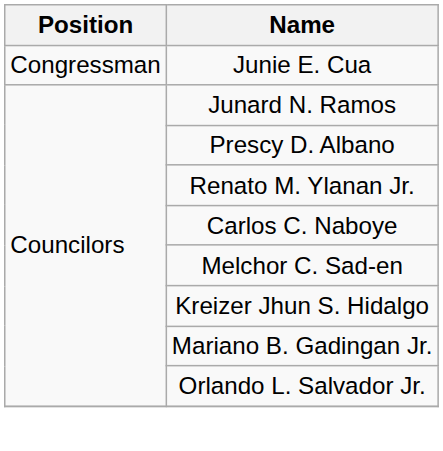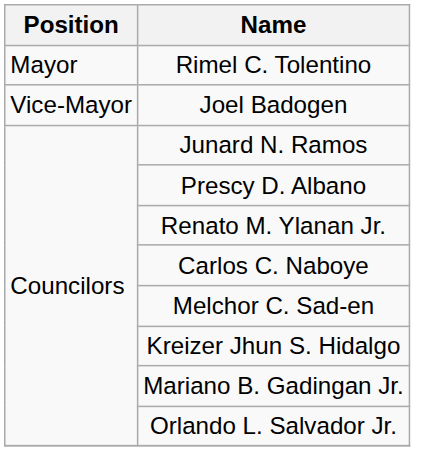- row: Congressman | Junie E. Cua
+ row: Mayor | Rimel C. Tolentino
+ row: Vice-Mayor | Joel Badogen
